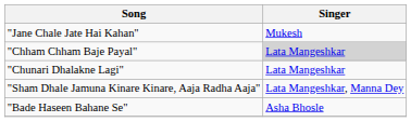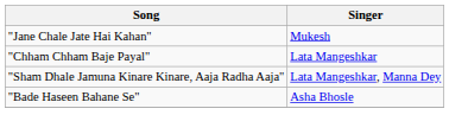"Chham Chham Baje Payal" | Singer: lightgrey background -> no background
- row: "Chunari Dhalakne Lagi" | Lata Mangeshkar
